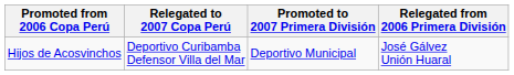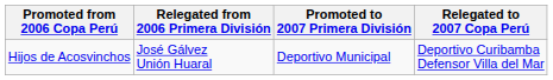columns swapped: Relegated from 2006 Primera División <-> Relegated to 2007 Copa Perú
